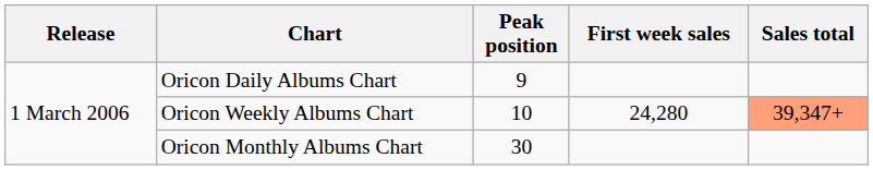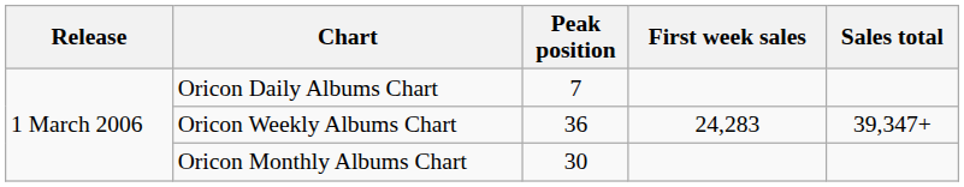Oricon Daily Albums Chart | Peak position: 9 -> 7
Oricon Weekly Albums Chart | Peak position: 10 -> 36
Oricon Weekly Albums Chart | First week sales: 24,280 -> 24,283
Oricon Weekly Albums Chart | Sales total: lightsalmon background -> no background
